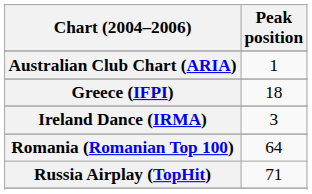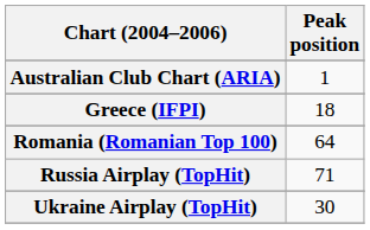- row: Ireland Dance (IRMA) | 3
+ row: Ukraine Airplay (TopHit) | 30
